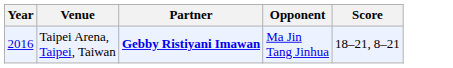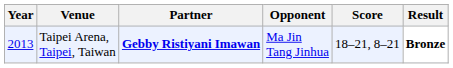+ column: Result | Bronze
Taipei Arena, Taipei, Taiwan | Year: 2016 -> 2013
